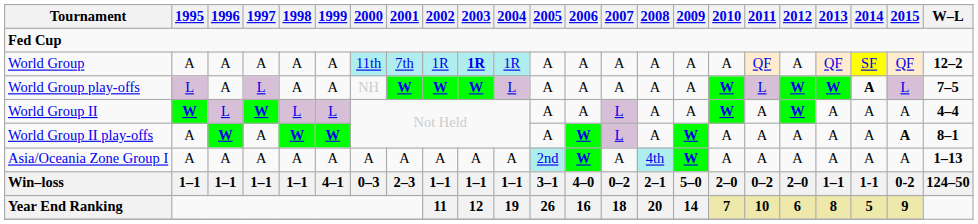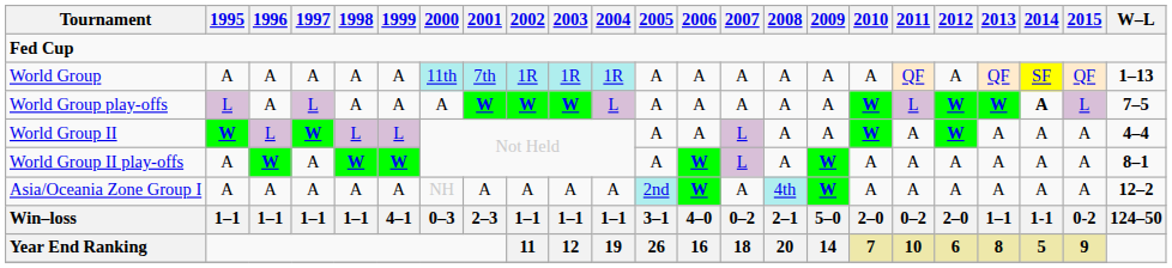World Group | 2003: bold -> normal
World Group | W–L: 12–2 -> 1–13
World Group play-offs | 2000: NH -> A
World Group II play-offs | 2015: bold -> normal
Asia/Oceania Zone Group I | 2000: A -> NH
Asia/Oceania Zone Group I | W–L: 1–13 -> 12–2
